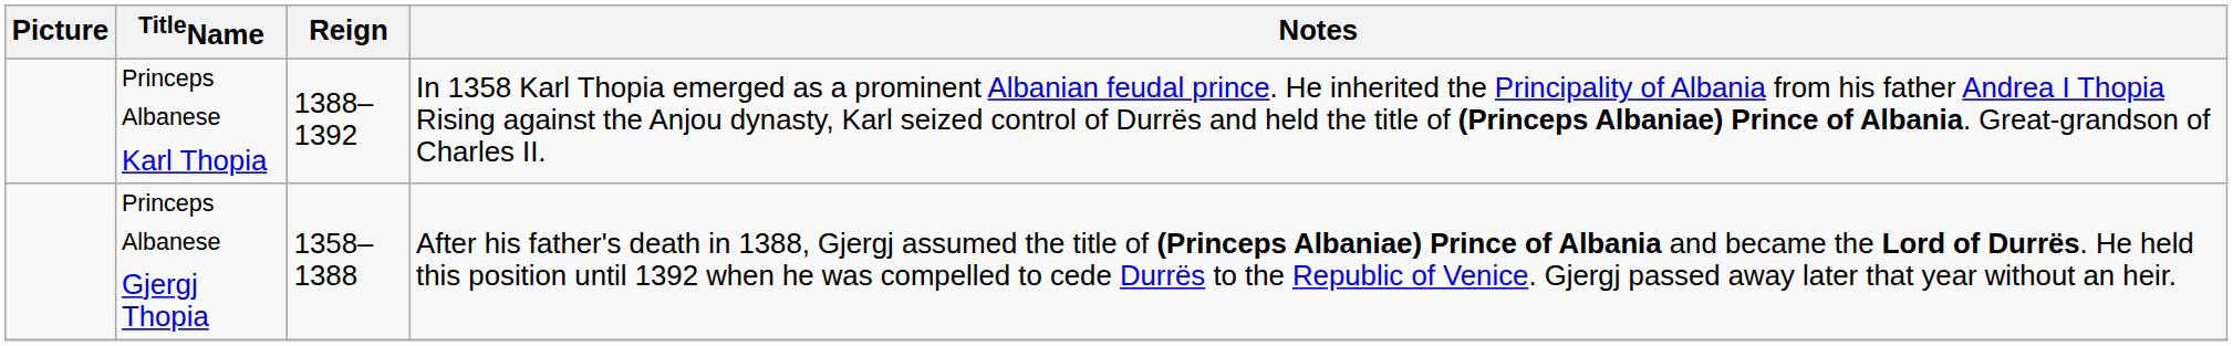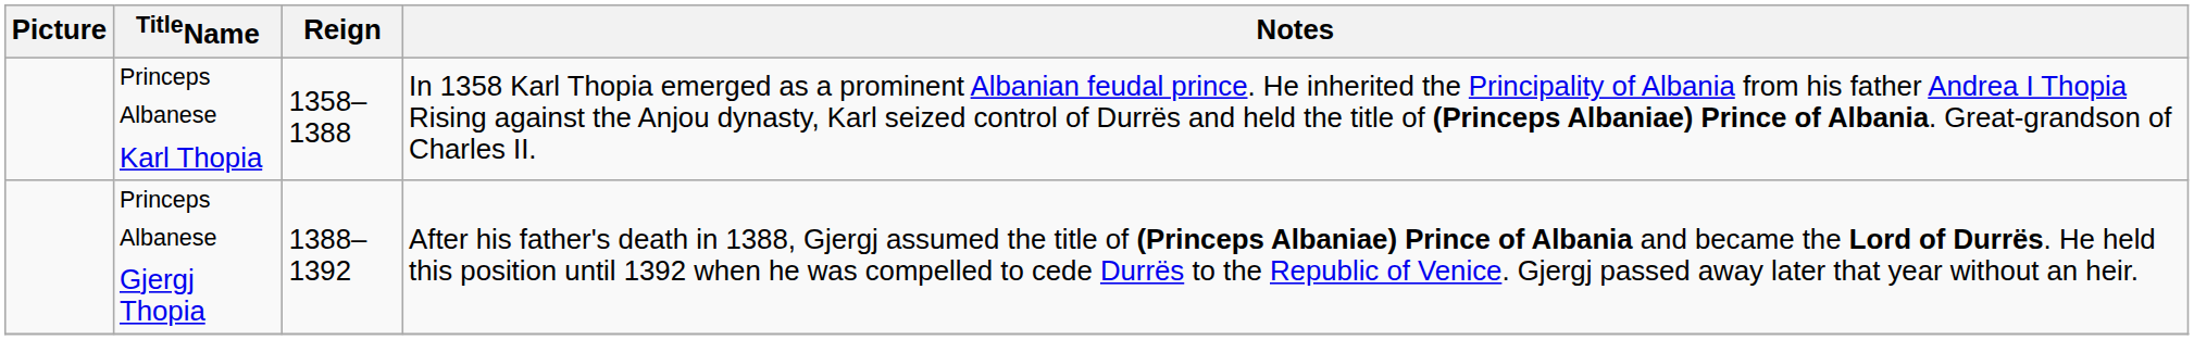Princeps Albanese Karl Thopia | Reign: 1388–1392 -> 1358–1388
Princeps Albanese Gjergj Thopia | Reign: 1358–1388 -> 1388–1392
